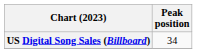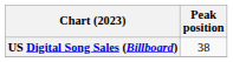US Digital Song Sales (Billboard) | Peak position: 34 -> 38
